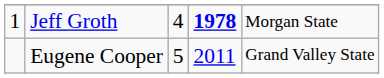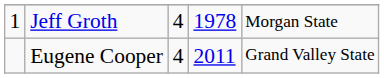Jeff Groth | column 4: bold -> normal
Eugene Cooper | column 3: 5 -> 4
